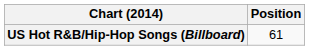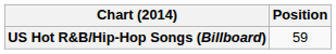US Hot R&B/Hip-Hop Songs (Billboard) | Position: 61 -> 59
